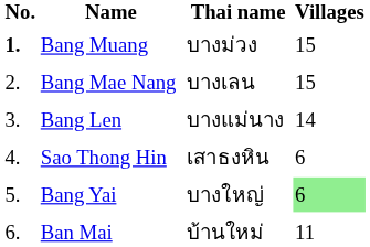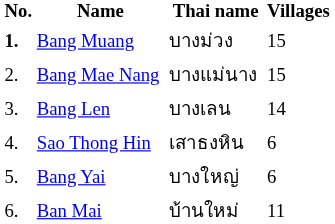Bang Mae Nang | Thai name: บางเลน -> บางแม่นาง
Bang Len | Thai name: บางแม่นาง -> บางเลน
Bang Yai | Villages: lightgreen background -> no background
